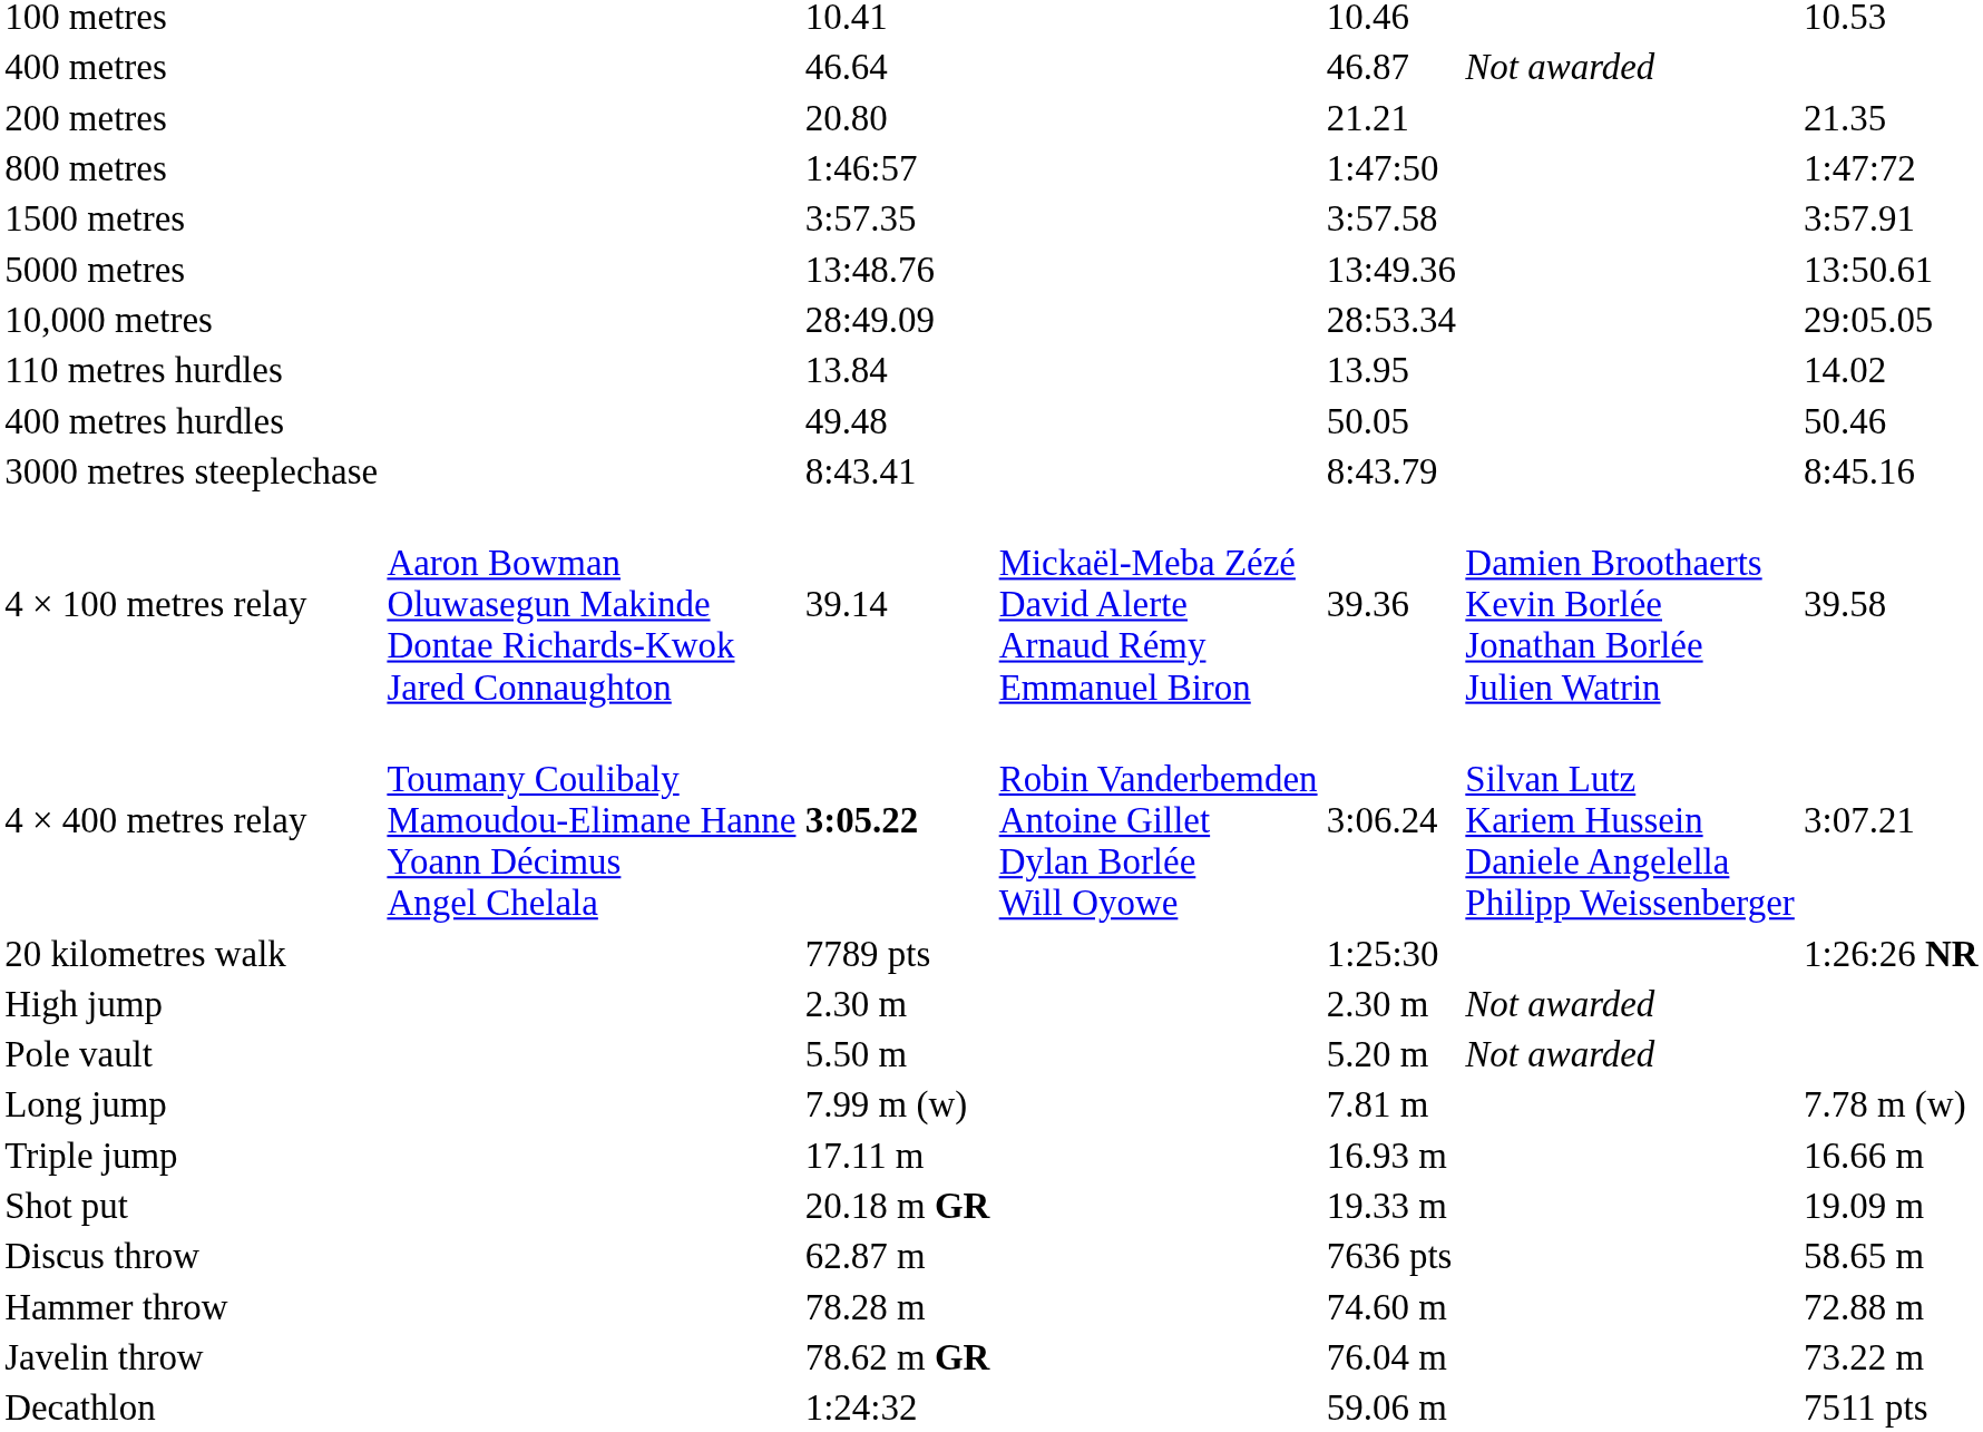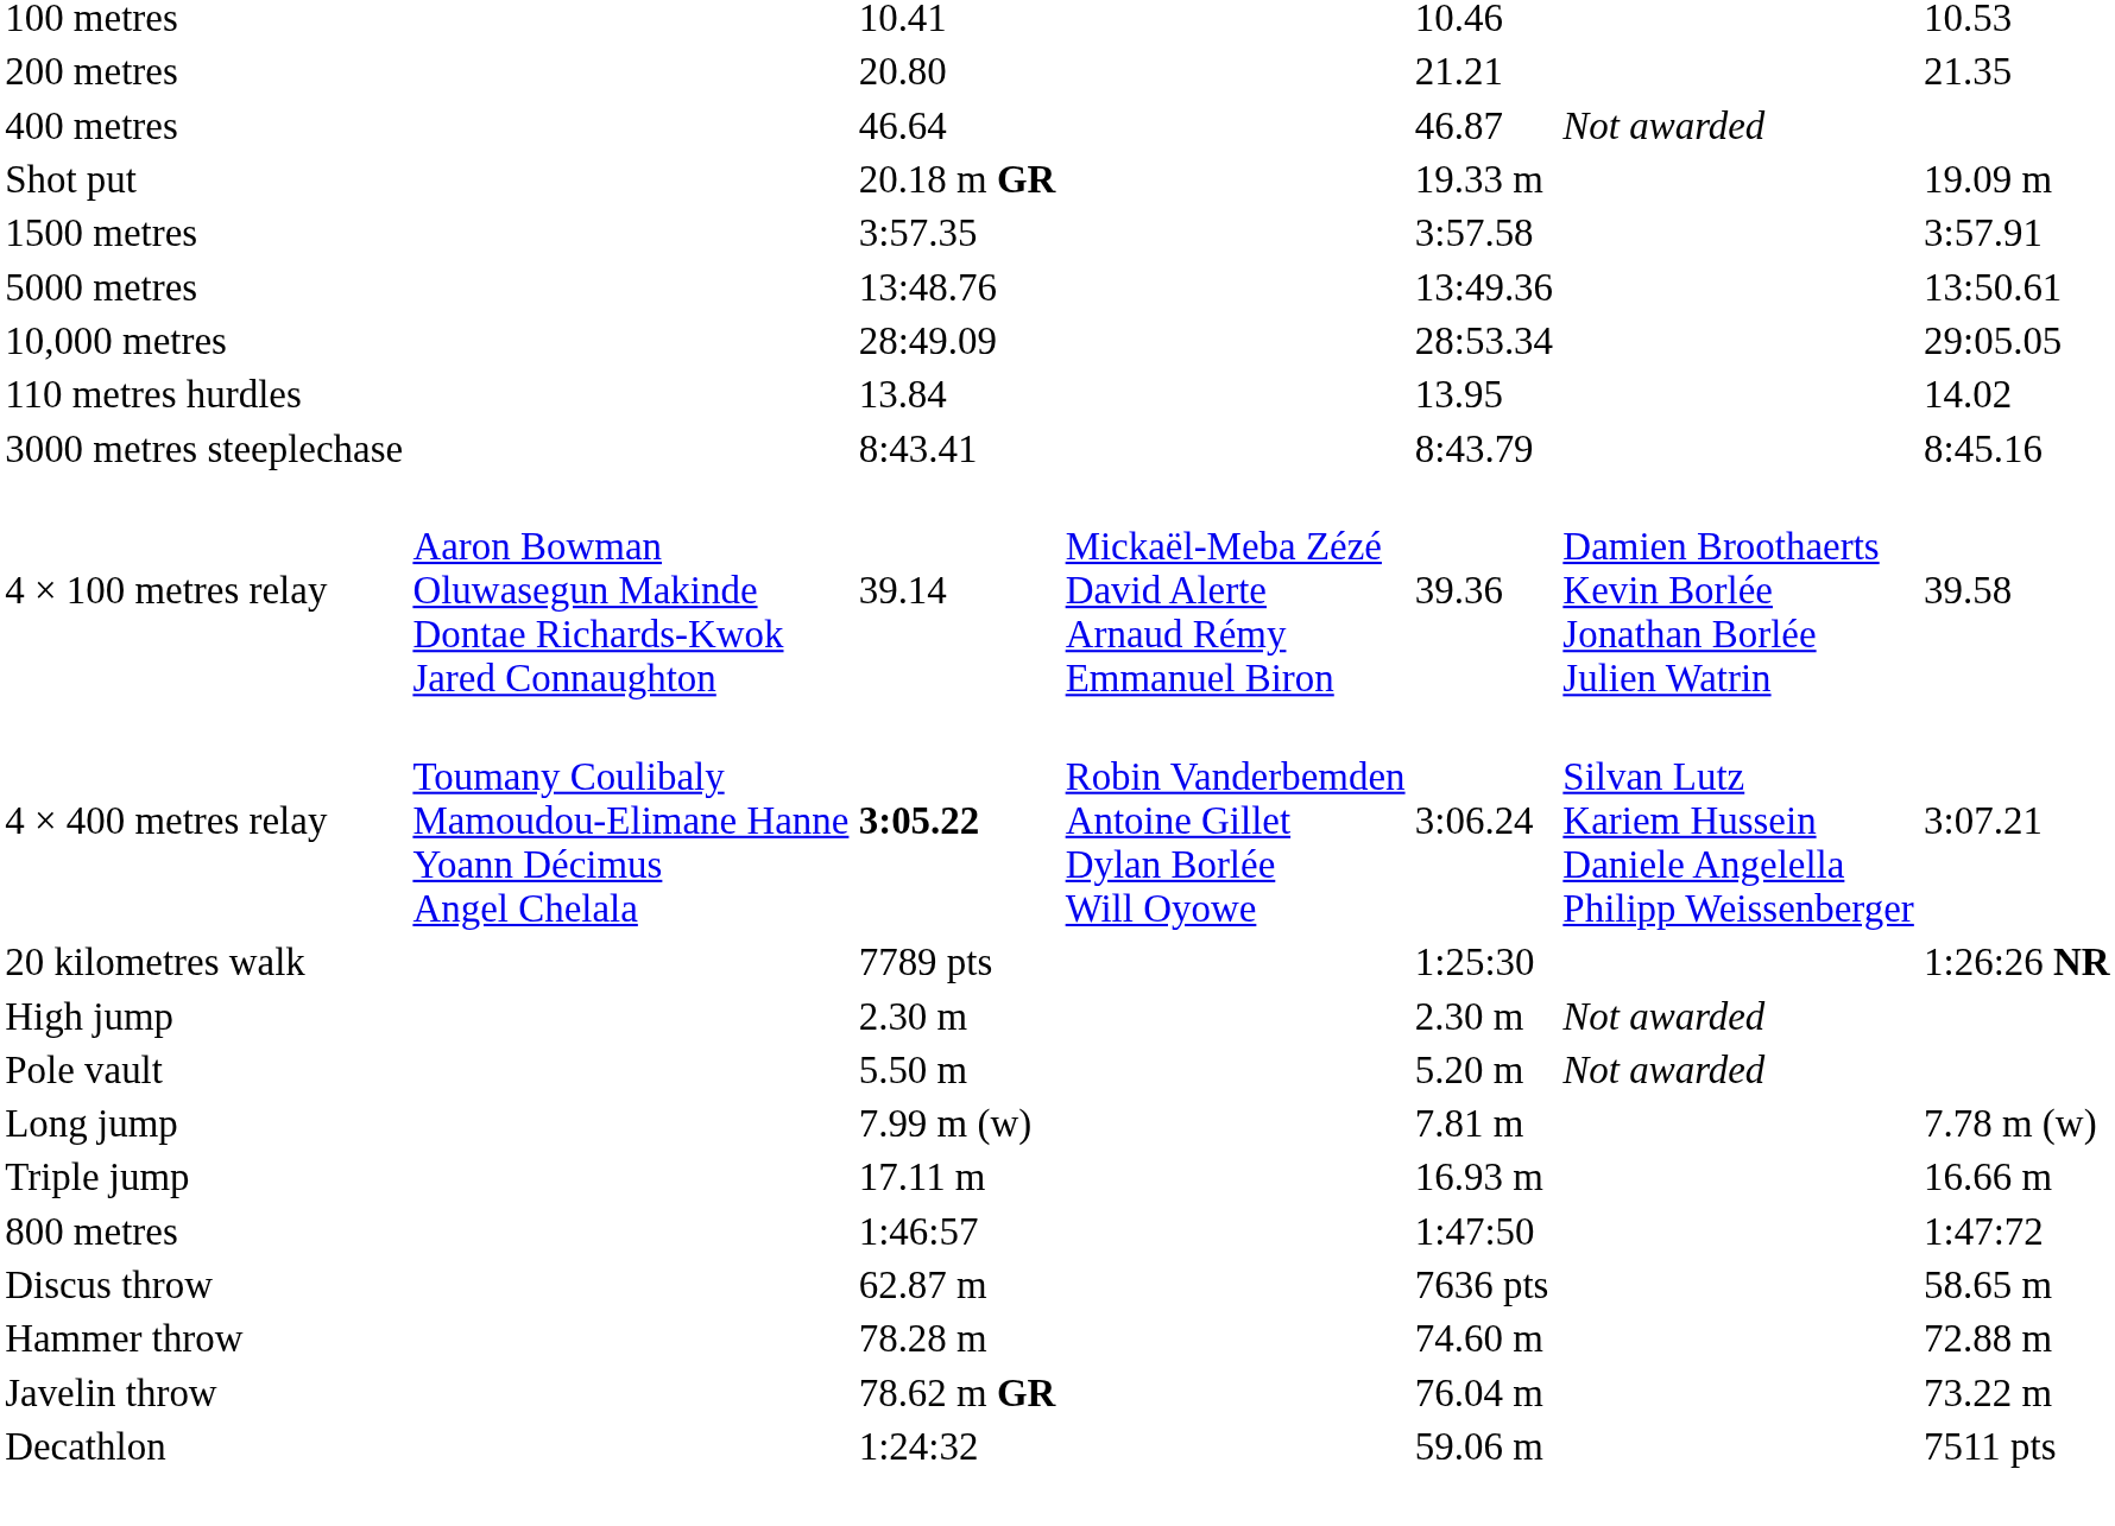rows swapped: 200 metres <-> 400 metres
rows swapped: 800 metres <-> Shot put
- row: 400 metres hurdles | 49.48 | 50.05 | 50.46
